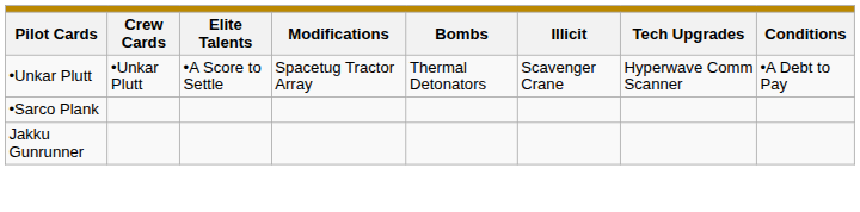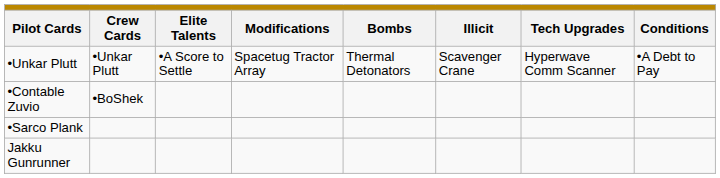+ row: •Contable Zuvio | •BoShek
